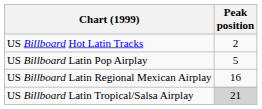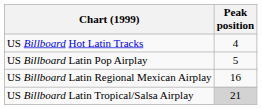US Billboard Hot Latin Tracks | Peak position: 2 -> 4
